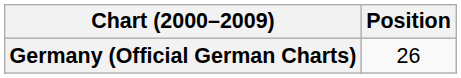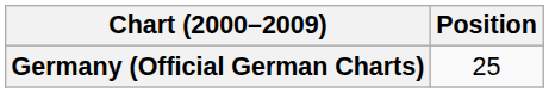Germany (Official German Charts) | Position: 26 -> 25
